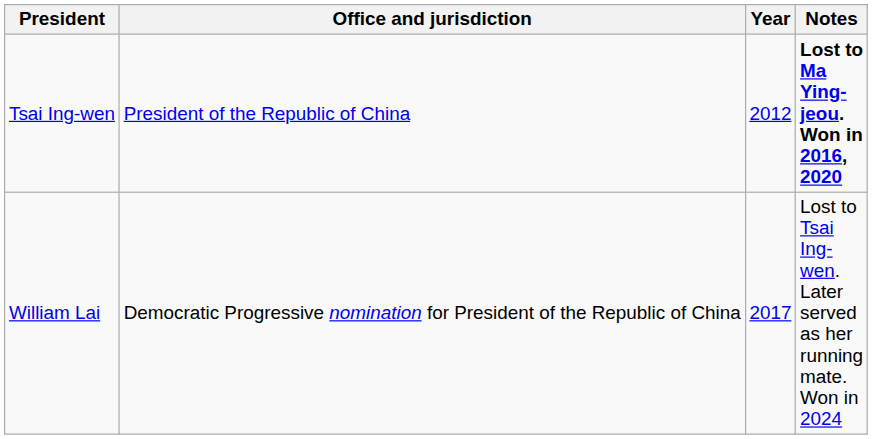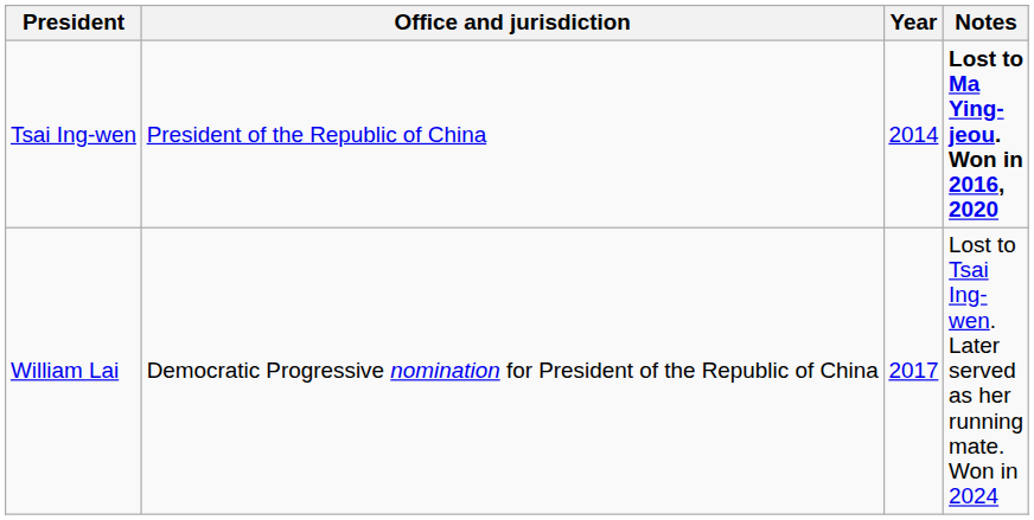Tsai Ing-wen | Year: 2012 -> 2014
